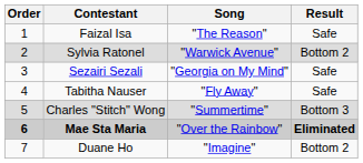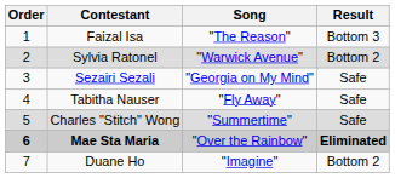Faizal Isa | Result: Safe -> Bottom 3
Charles "Stitch" Wong | Result: Bottom 3 -> Safe
